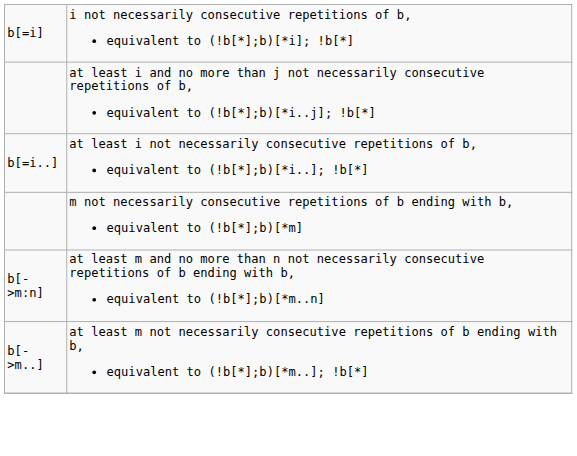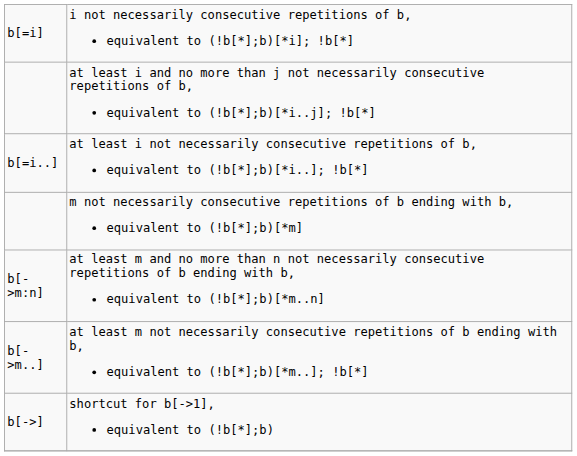+ row: b[->] | shortcut for b[->1], equivalent to (!b[*];b)
